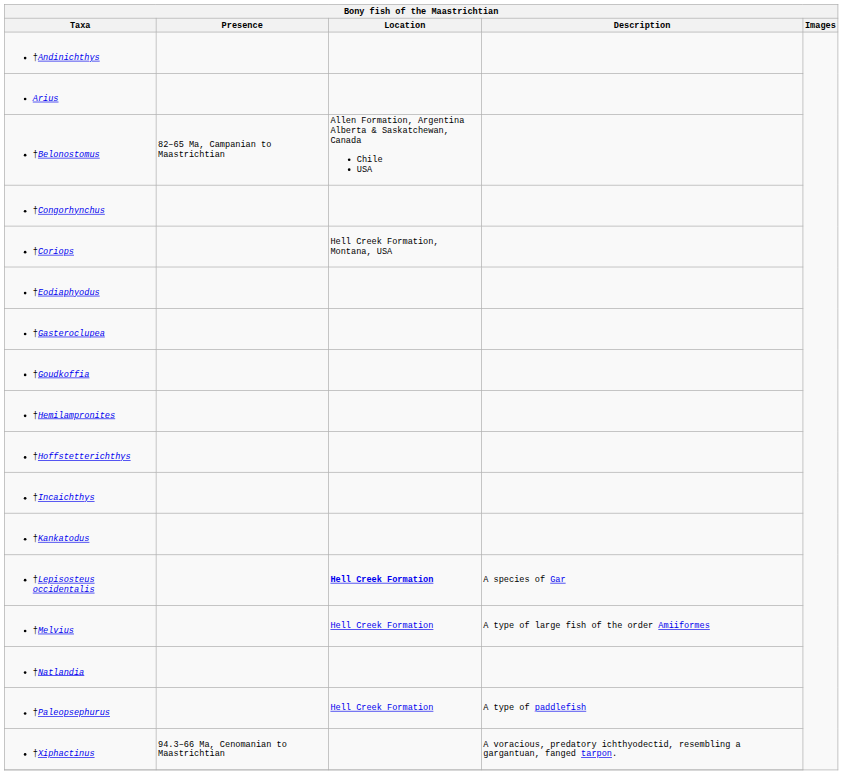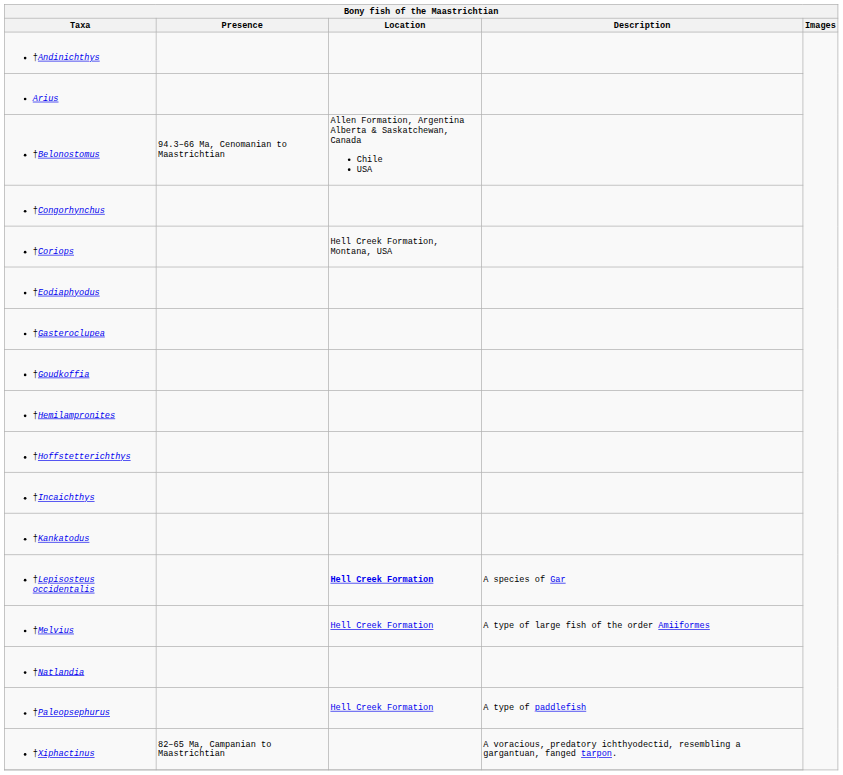†Belonostomus | Presence: 82–65 Ma, Campanian to Maastrichtian -> 94.3–66 Ma, Cenomanian to Maastrichtian
†Xiphactinus | Presence: 94.3–66 Ma, Cenomanian to Maastrichtian -> 82–65 Ma, Campanian to Maastrichtian
